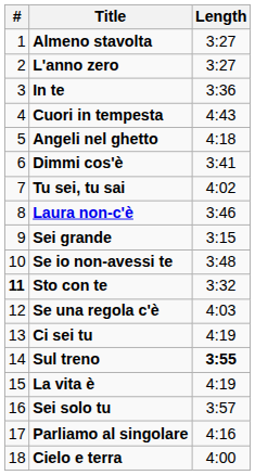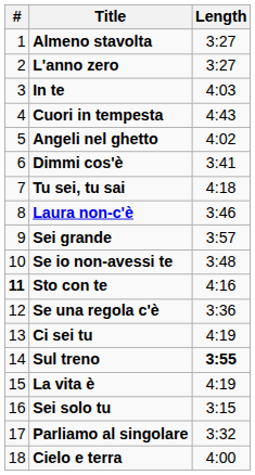In te | Length: 3:36 -> 4:03
Angeli nel ghetto | Length: 4:18 -> 4:02
Tu sei, tu sai | Length: 4:02 -> 4:18
Sei grande | Length: 3:15 -> 3:57
Sto con te | Length: 3:32 -> 4:16
Se una regola c'è | Length: 4:03 -> 3:36
Sei solo tu | Length: 3:57 -> 3:15
Parliamo al singolare | Length: 4:16 -> 3:32
